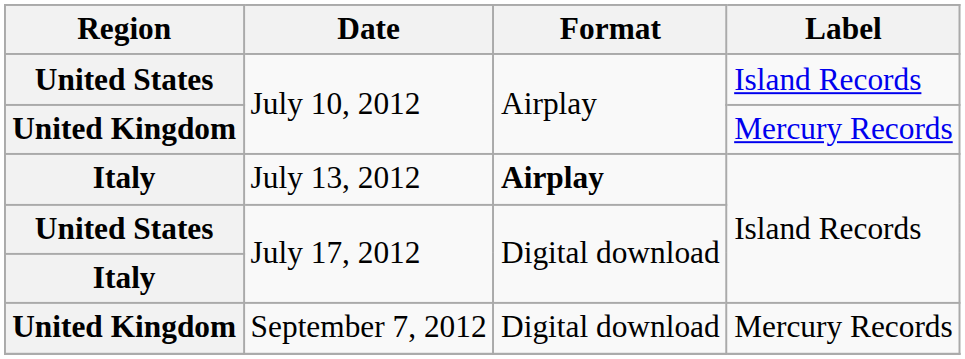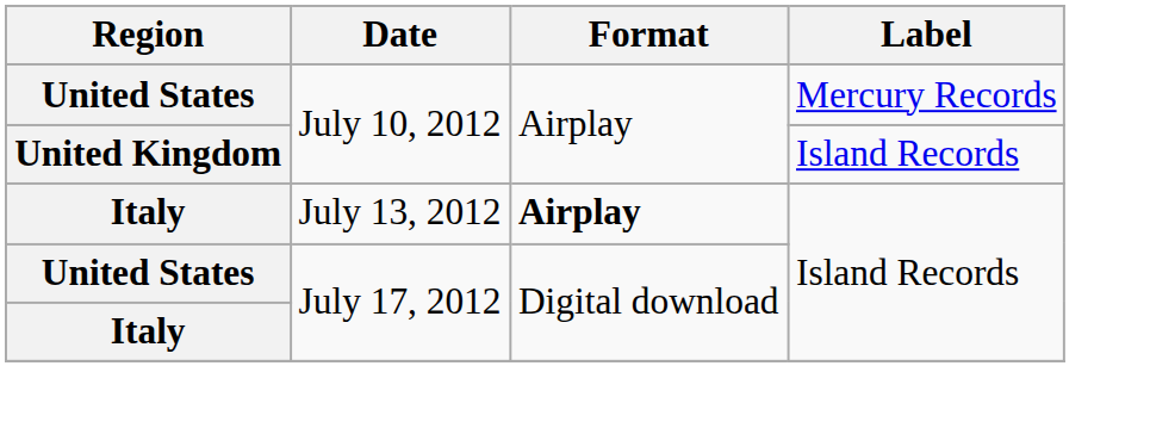United States / July 10, 2012 | Label: Island Records -> Mercury Records
United Kingdom / July 10, 2012 | Label: Mercury Records -> Island Records
- row: United Kingdom | September 7, 2012 | Digital download | Mercury Records
